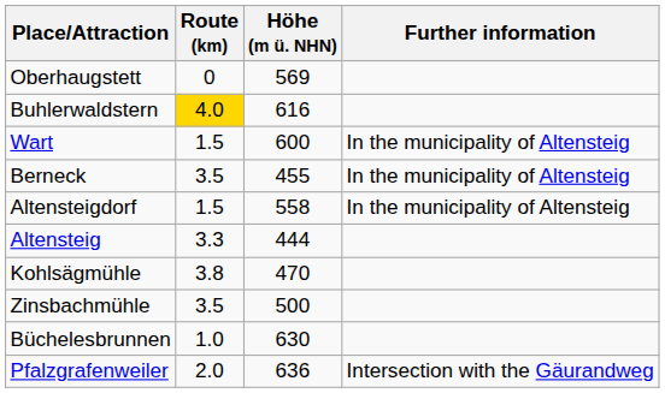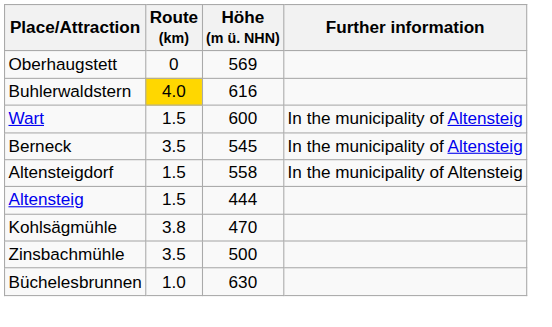Berneck | Höhe (m ü. NHN): 455 -> 545
Altensteig | Route (km): 3.3 -> 1.5
- row: Pfalzgrafenweiler | 2.0 | 636 | Intersection with the Gäurandweg
